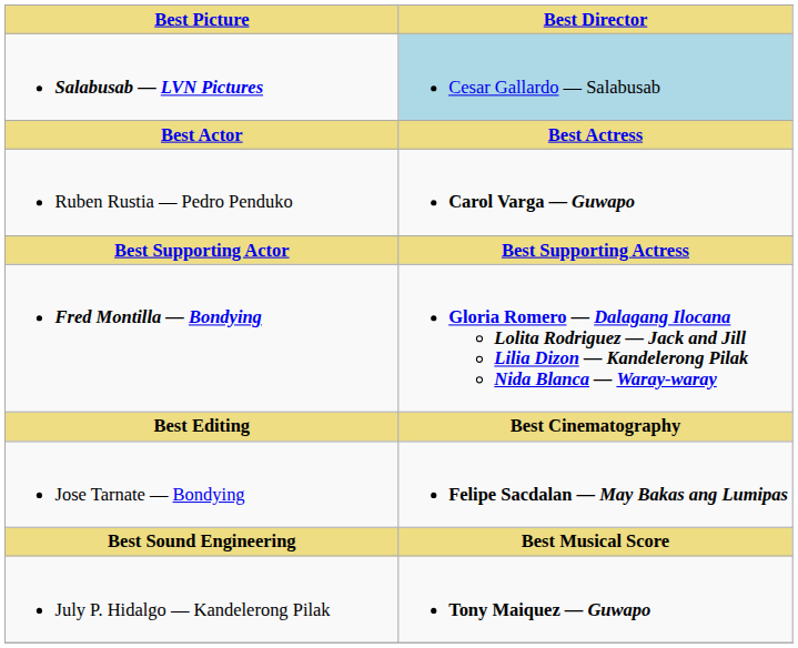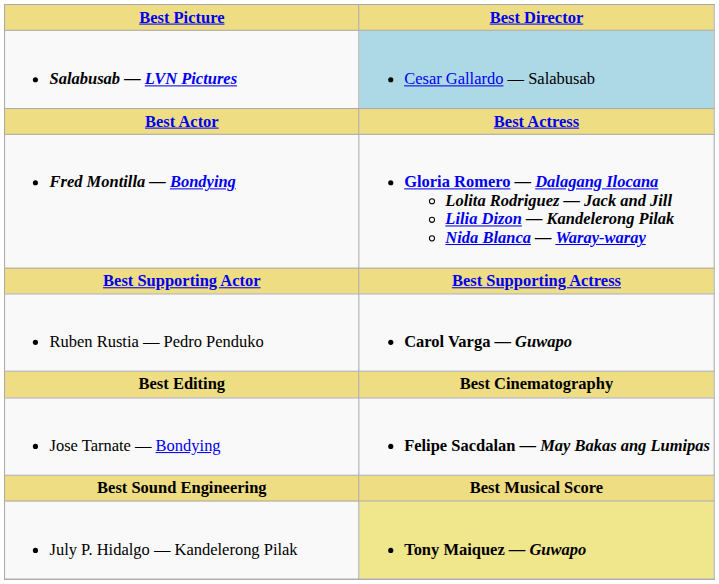rows swapped: Fred Montilla — Bondying <-> Ruben Rustia — Pedro Penduko
July P. Hidalgo — Kandelerong Pilak | Best Director: no background -> khaki background
